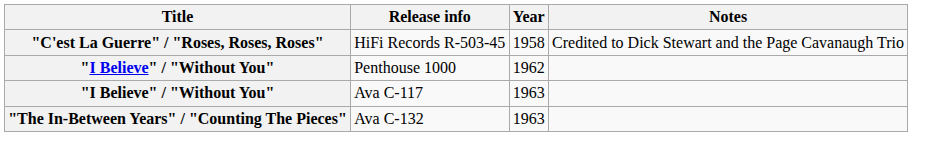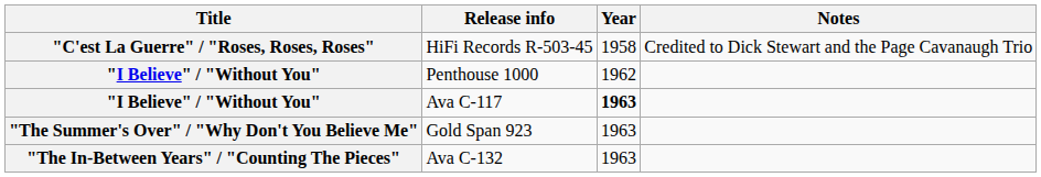Ava C-117 | Year: normal -> bold
+ row: "The Summer's Over" / "Why Don't You Believe Me" | Gold Span 923 | 1963
